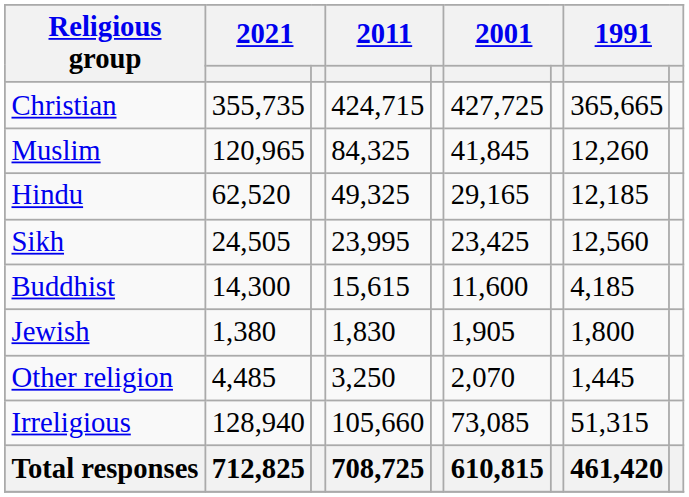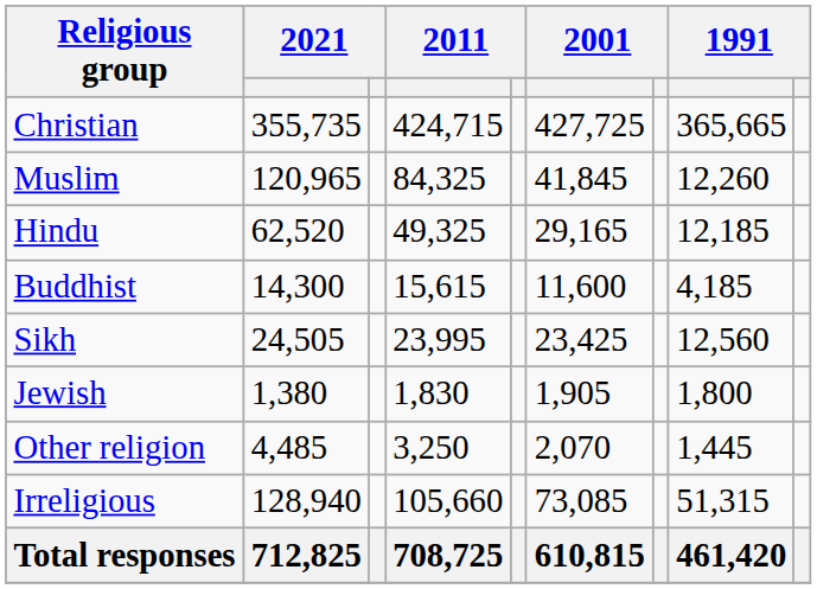rows swapped: Sikh <-> Buddhist
